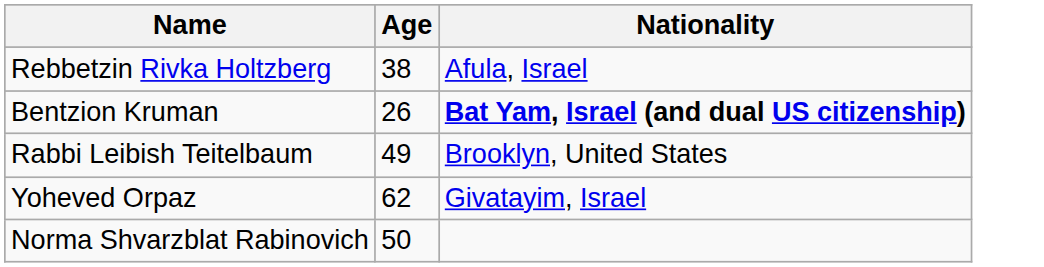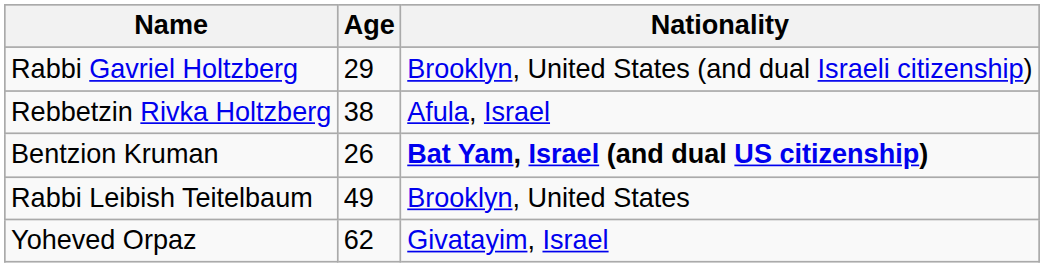+ row: Rabbi Gavriel Holtzberg | 29 | Brooklyn, United States (and dual Israeli citizenship)
- row: Norma Shvarzblat Rabinovich | 50
